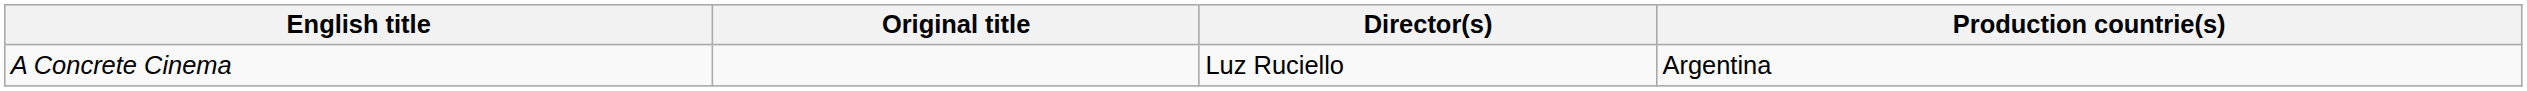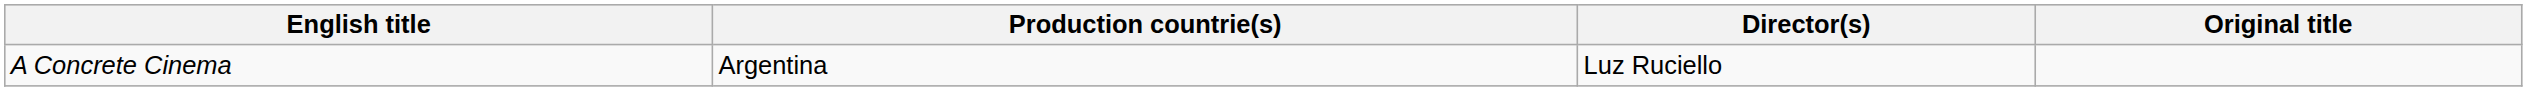columns swapped: Original title <-> Production countrie(s)
